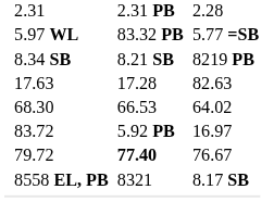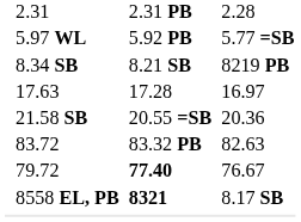5.97 WL | column 5: 83.32 PB -> 5.92 PB
17.63 | column 7: 82.63 -> 16.97
+ row: 21.58 SB | 20.55 =SB | 20.36
- row: 68.30 | 66.53 | 64.02
83.72 | column 5: 5.92 PB -> 83.32 PB
83.72 | column 7: 16.97 -> 82.63
8558 EL, PB | column 5: normal -> bold
